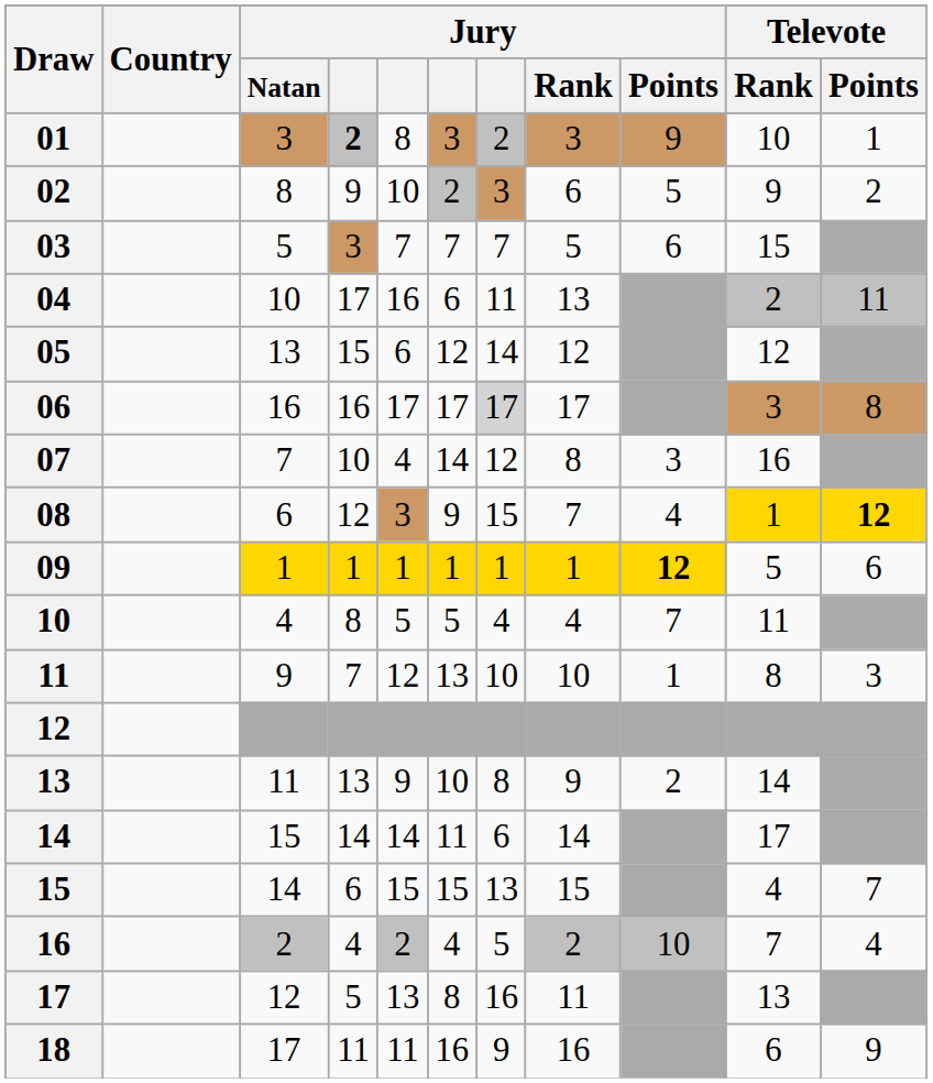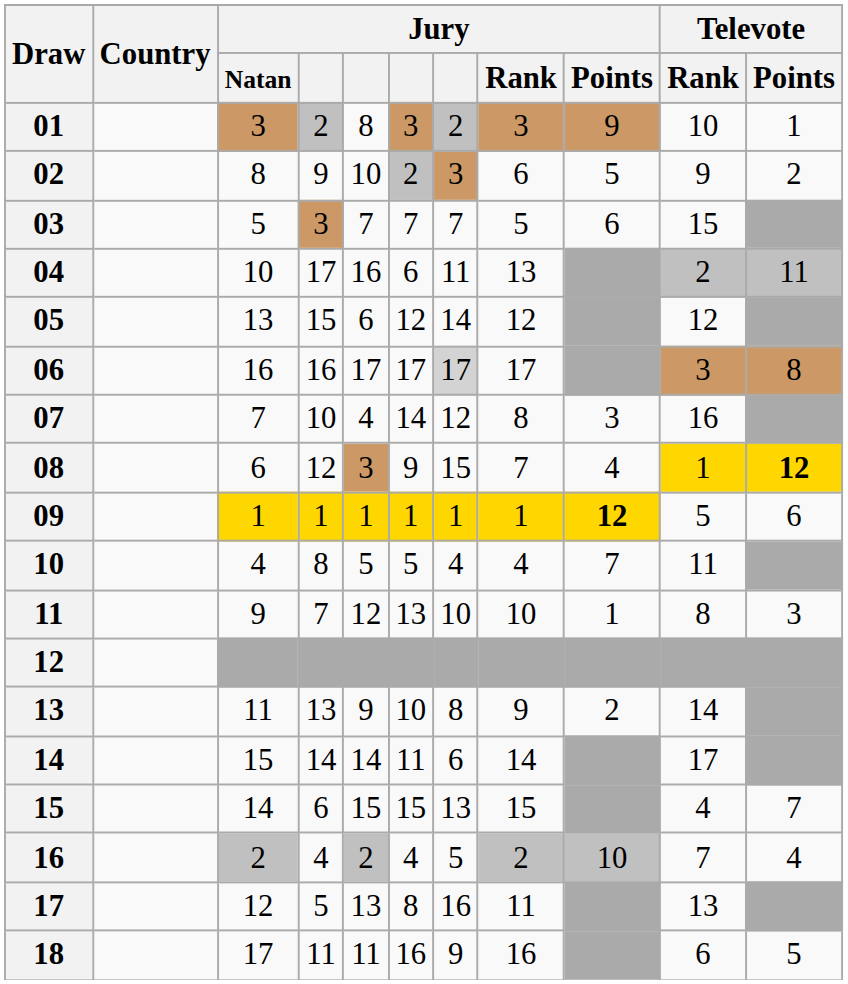01 | column 4: bold -> normal
18 | Televote / Points: 9 -> 5
